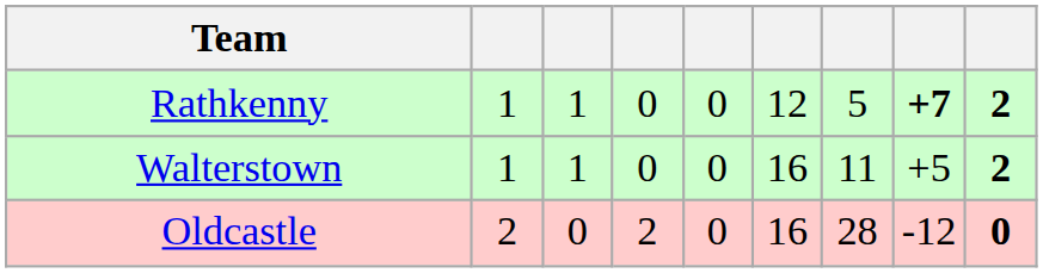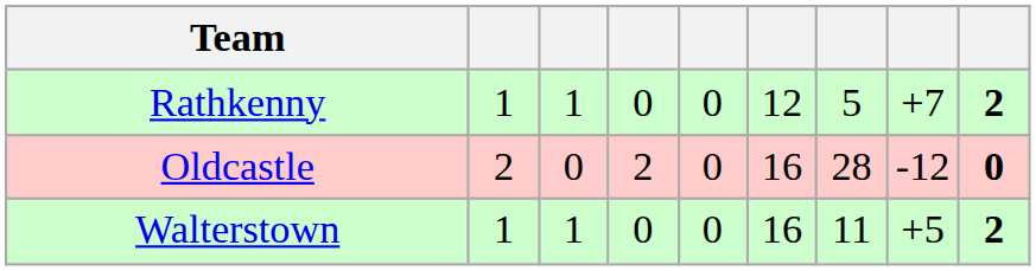Rathkenny | column 8: bold -> normal
rows swapped: Walterstown <-> Oldcastle
